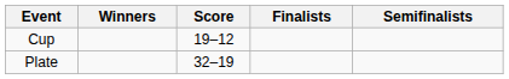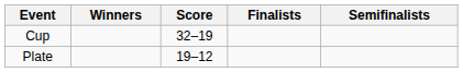Cup | Score: 19–12 -> 32–19
Plate | Score: 32–19 -> 19–12
